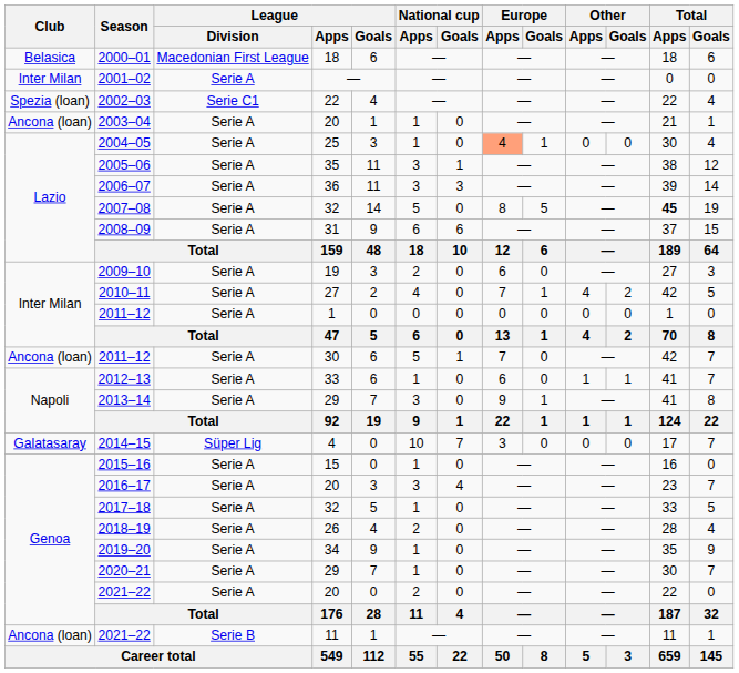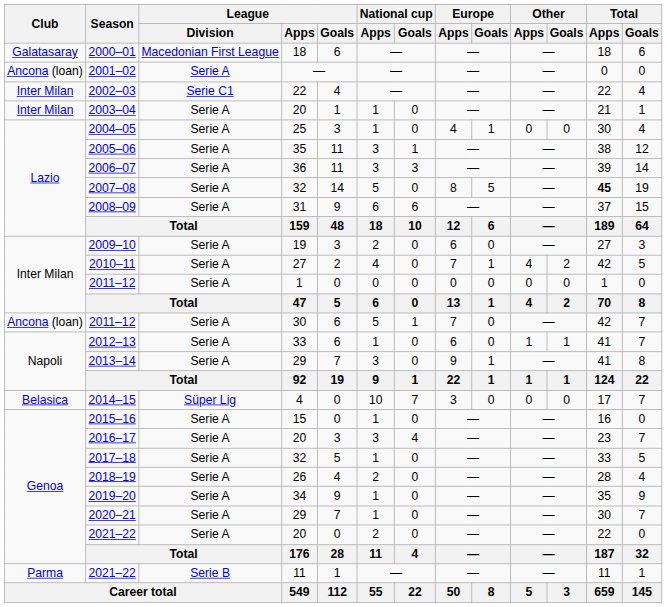2000–01 | Club: Belasica -> Galatasaray
2001–02 | Club: Inter Milan -> Ancona (loan)
2002–03 | Club: Spezia (loan) -> Inter Milan
2003–04 | Club: Ancona (loan) -> Inter Milan
2004–05 | Europe / Apps: lightsalmon background -> no background
2014–15 | Club: Galatasaray -> Belasica
2021–22 / 11 | Club: Ancona (loan) -> Parma
